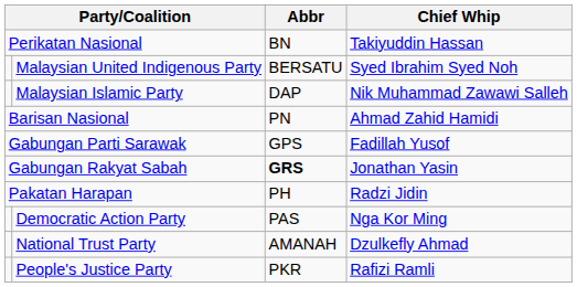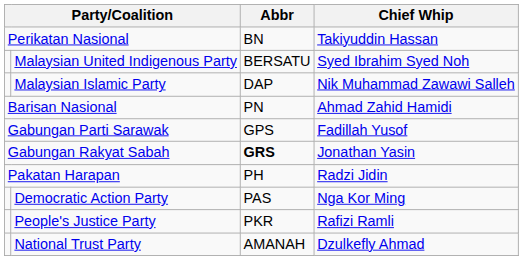rows swapped: People's Justice Party <-> National Trust Party
